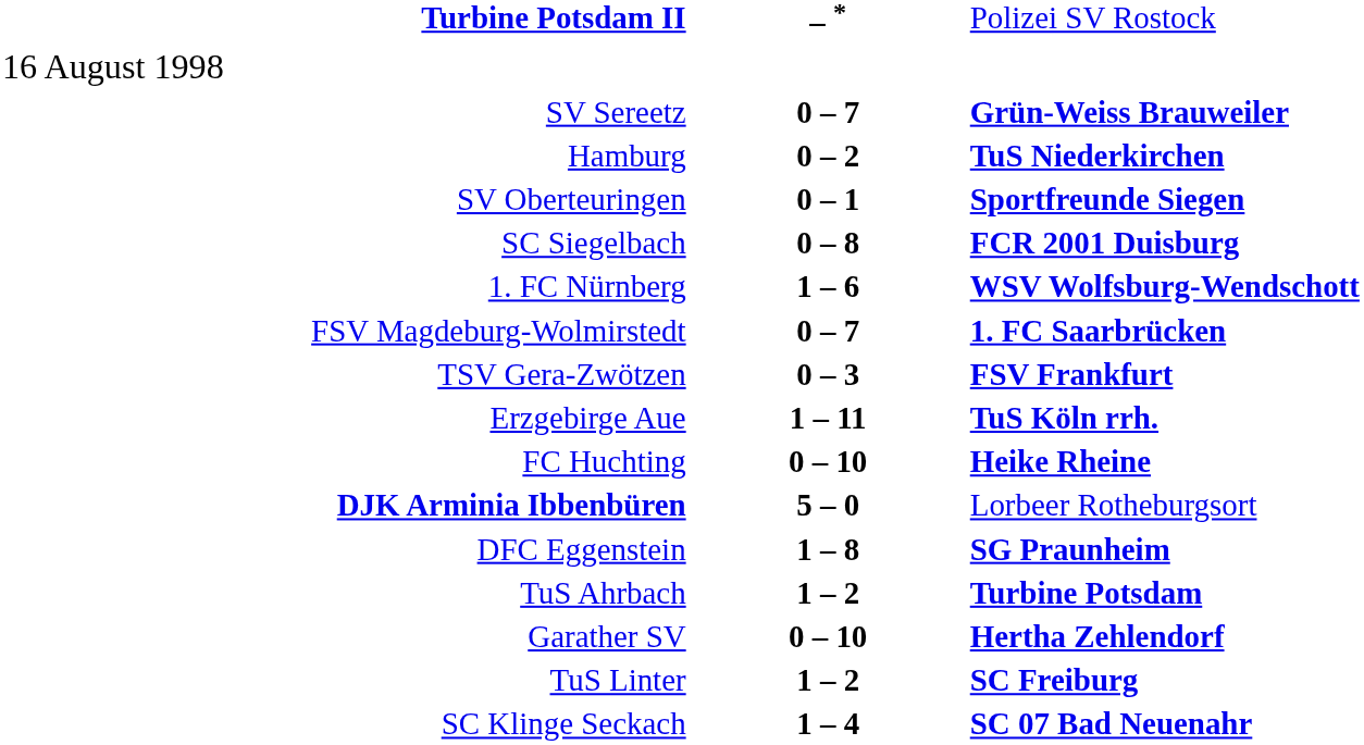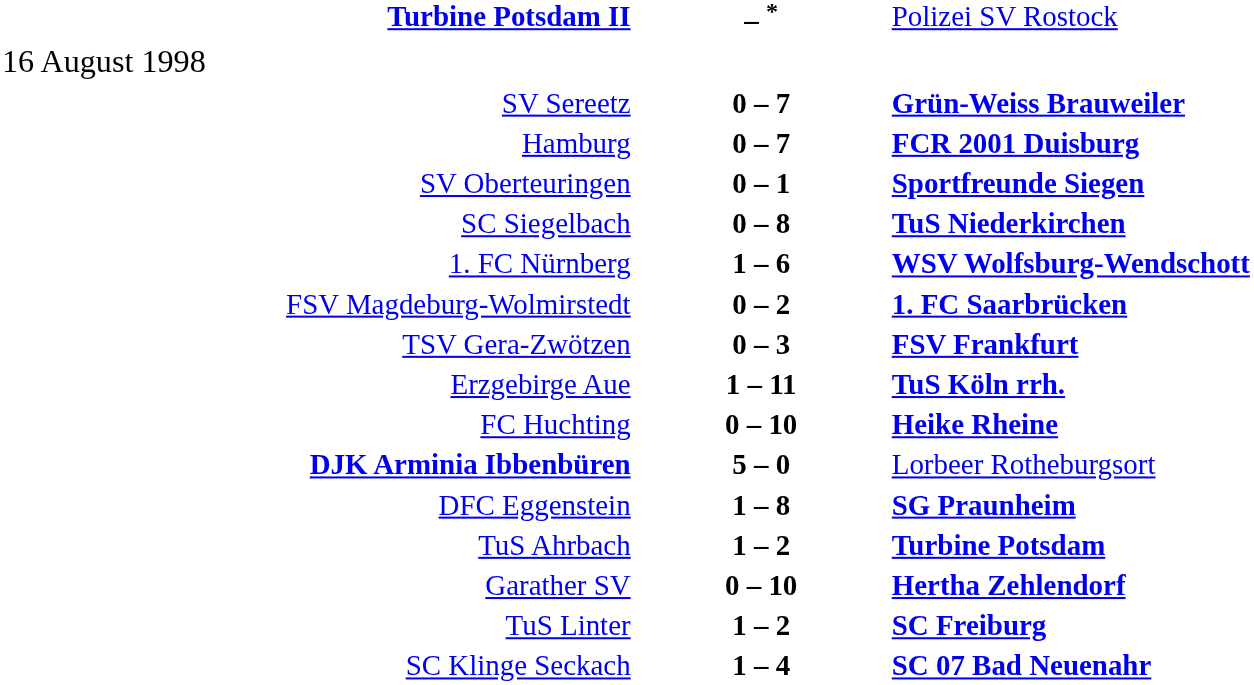Hamburg | column 2: 0 – 2 -> 0 – 7
Hamburg | column 3: TuS Niederkirchen -> FCR 2001 Duisburg
SC Siegelbach | column 3: FCR 2001 Duisburg -> TuS Niederkirchen
FSV Magdeburg-Wolmirstedt | column 2: 0 – 7 -> 0 – 2
